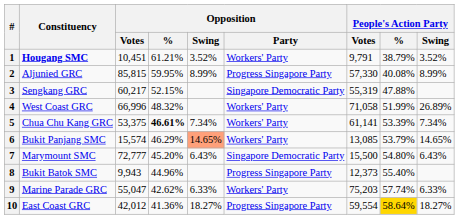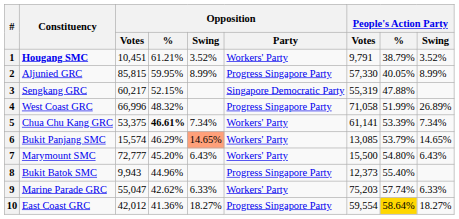2 | People's Action Party / %: 40.08% -> 40.05%
4 | Opposition / Party: Workers' Party -> Progress Singapore Party
7 | Opposition / Party: Singapore Democratic Party -> Workers' Party
